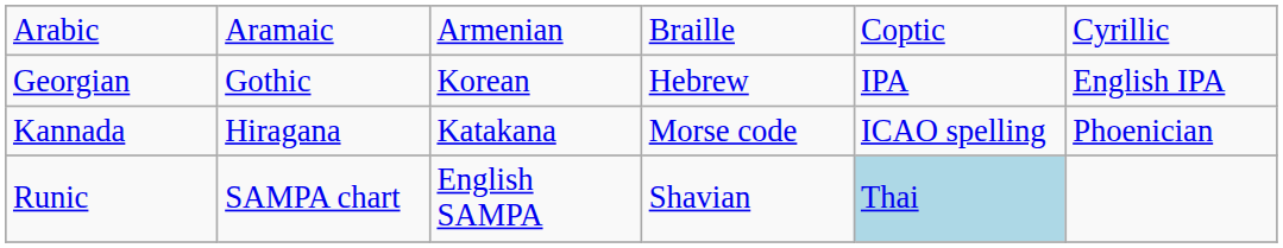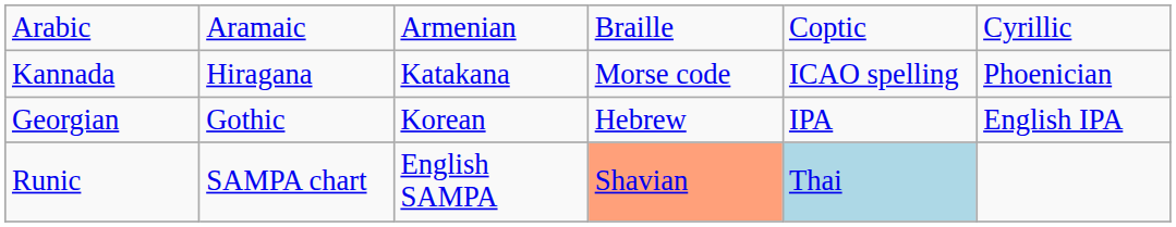rows swapped: Georgian <-> Kannada
Runic | column 4: no background -> lightsalmon background
